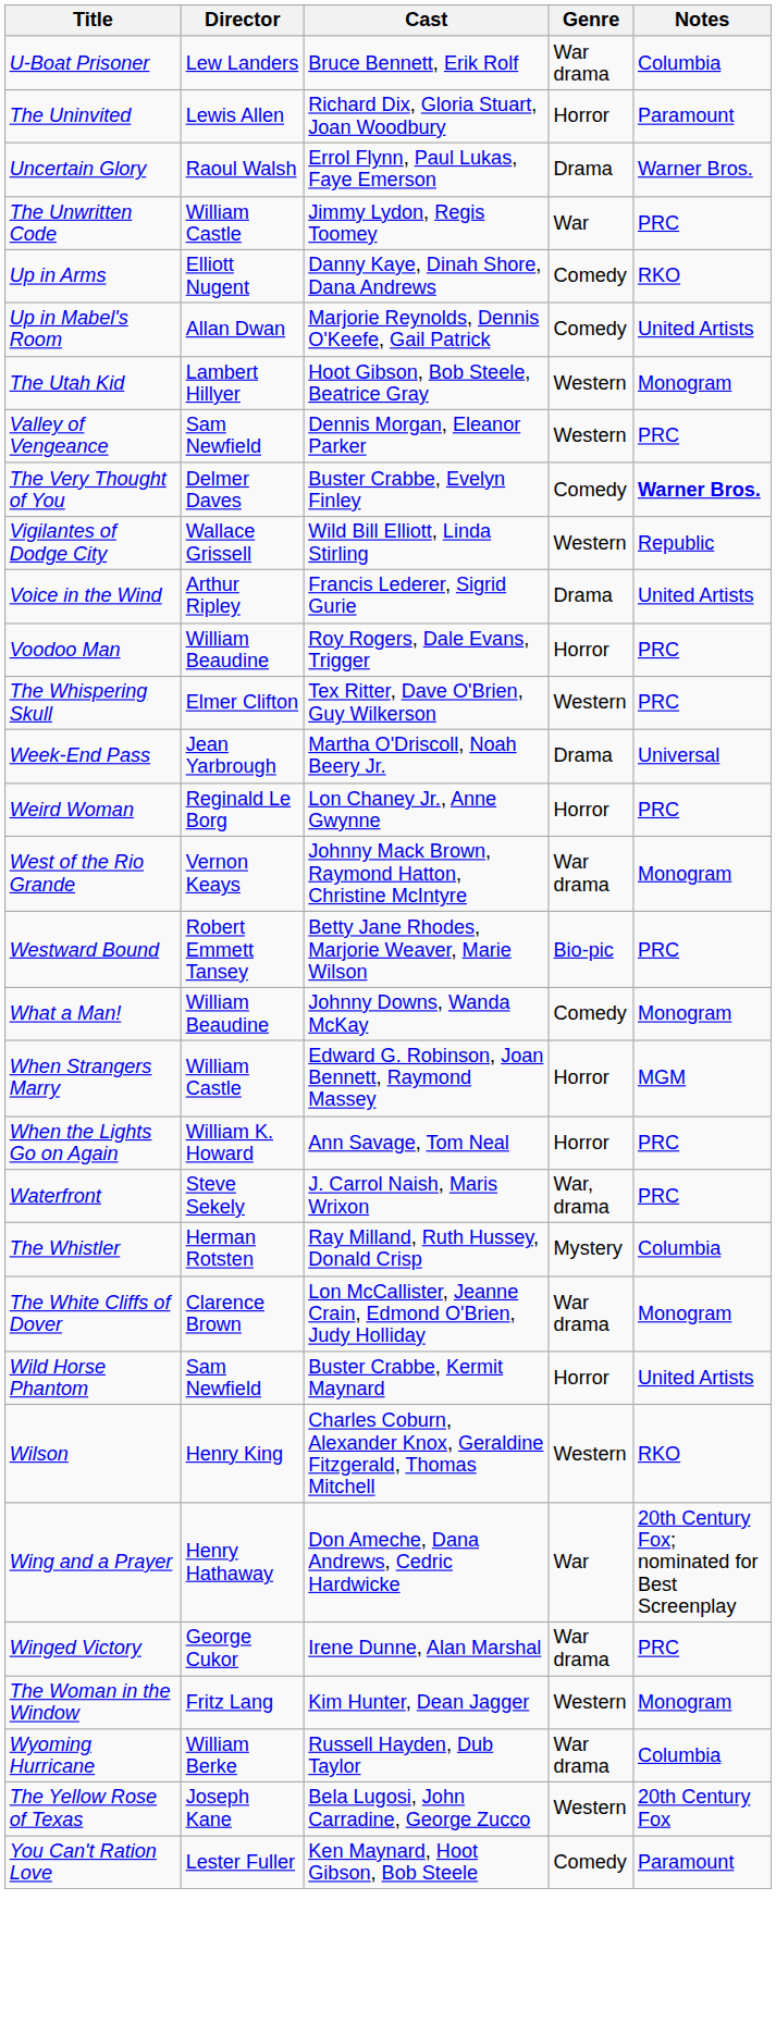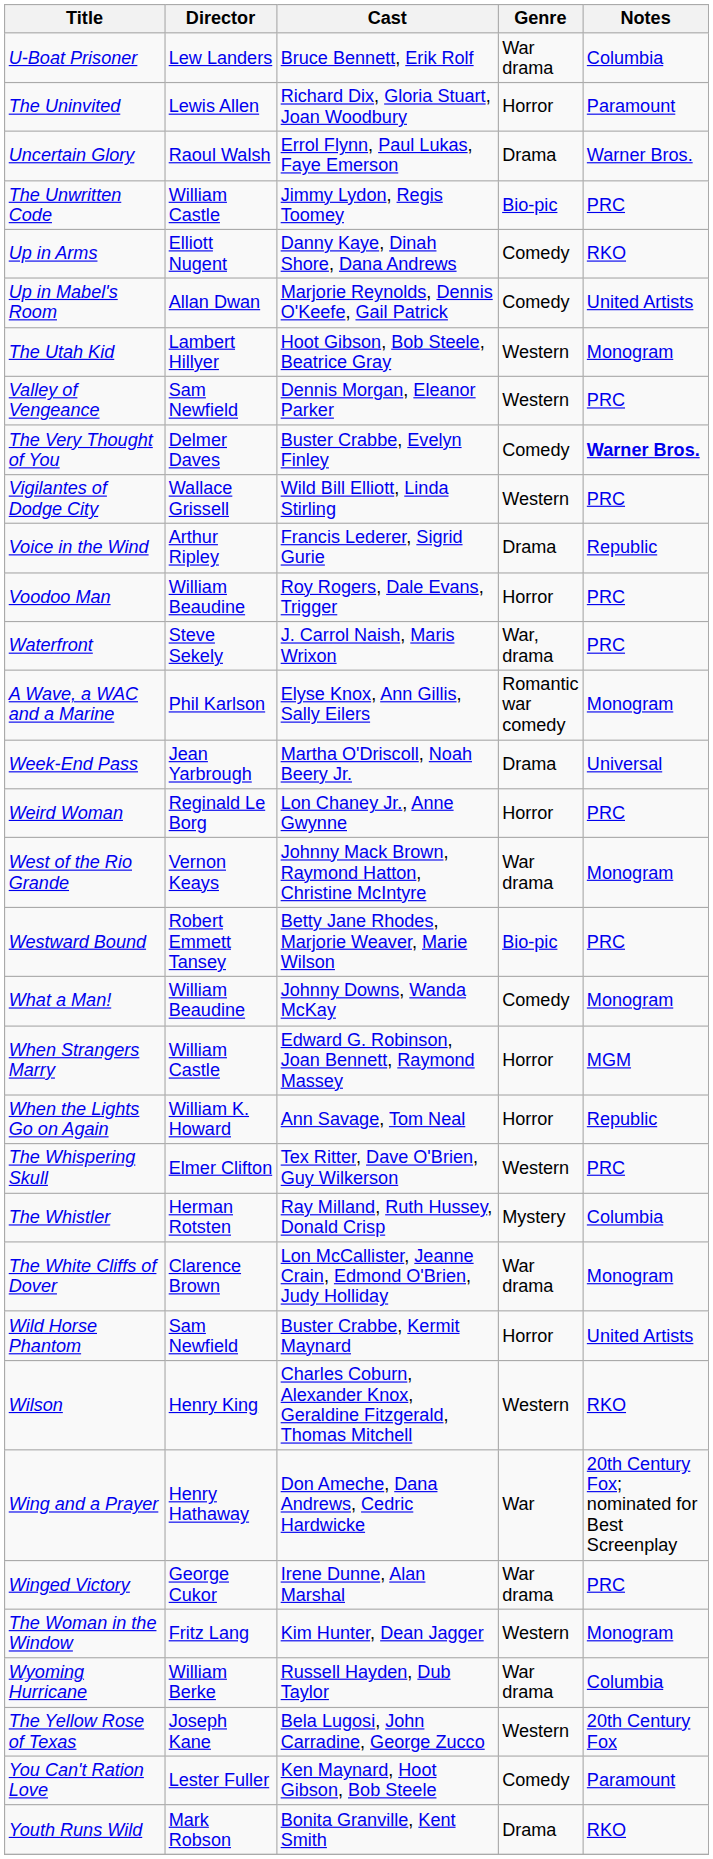The Unwritten Code | Genre: War -> Bio-pic
Vigilantes of Dodge City | Notes: Republic -> PRC
Voice in the Wind | Notes: United Artists -> Republic
rows swapped: Waterfront <-> The Whispering Skull
+ row: A Wave, a WAC and a Marine | Phil Karlson | Elyse Knox, Ann Gillis, Sally Eilers | Romantic war comedy | Monogram
When the Lights Go on Again | Notes: PRC -> Republic
+ row: Youth Runs Wild | Mark Robson | Bonita Granville, Kent Smith | Drama | RKO
